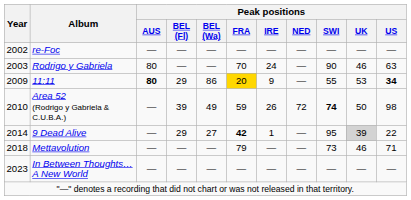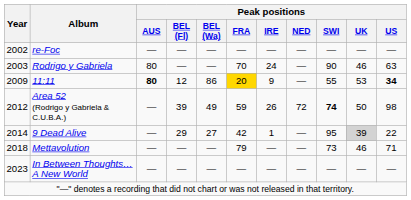11:11 | Peak positions / BEL (Fl): 29 -> 12
Area 52 (Rodrigo y Gabriela & C.U.B.A.) | Year: 2010 -> 2012
9 Dead Alive | Peak positions / FRA: bold -> normal
